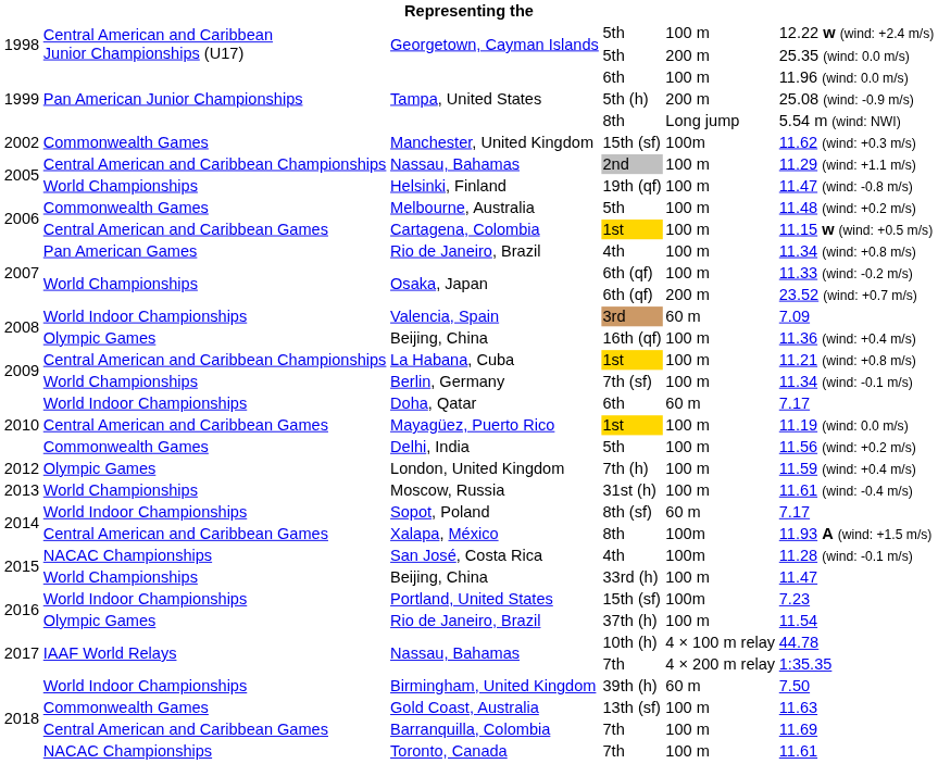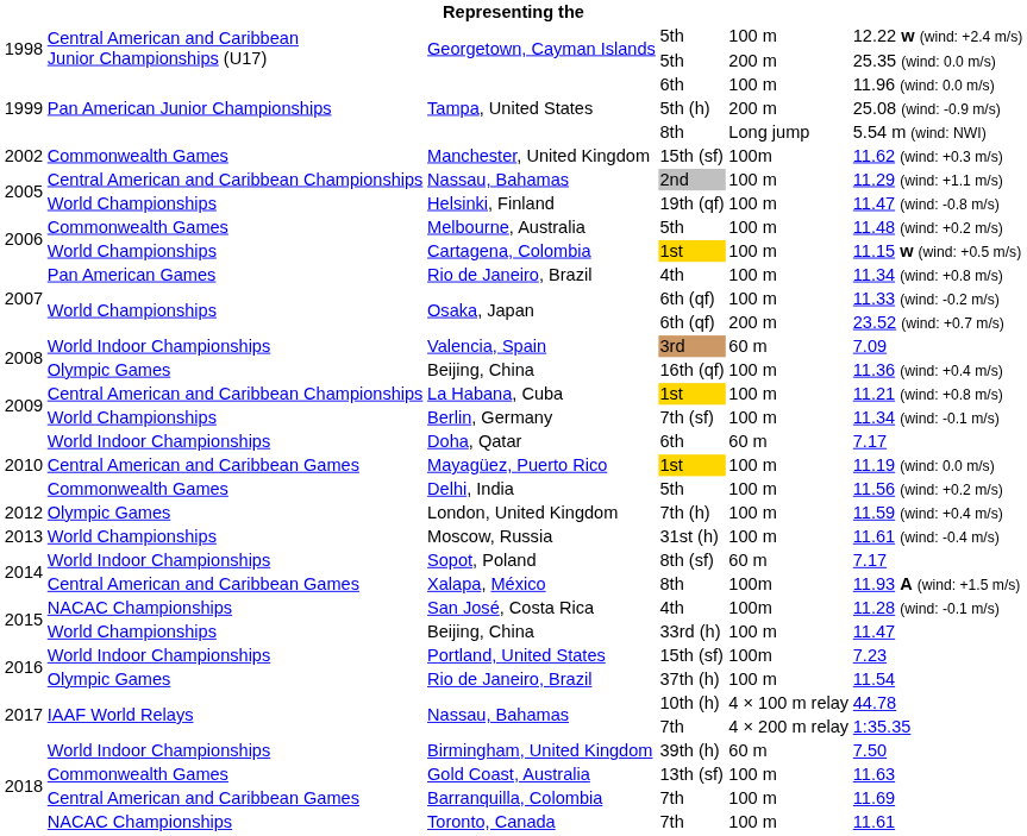Cartagena, Colombia | column 2: Central American and Caribbean Games -> World Championships
